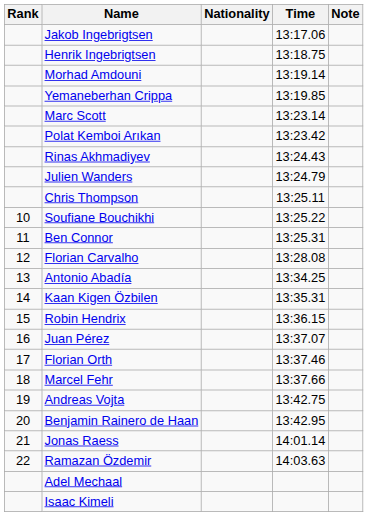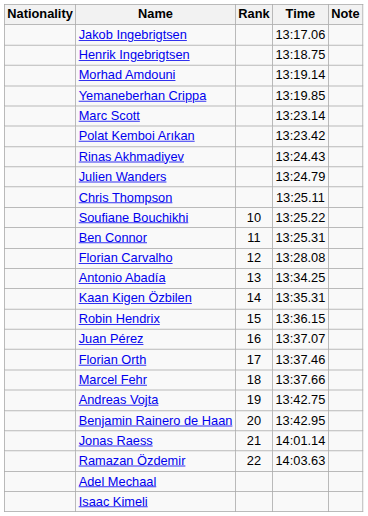columns swapped: Rank <-> Nationality
